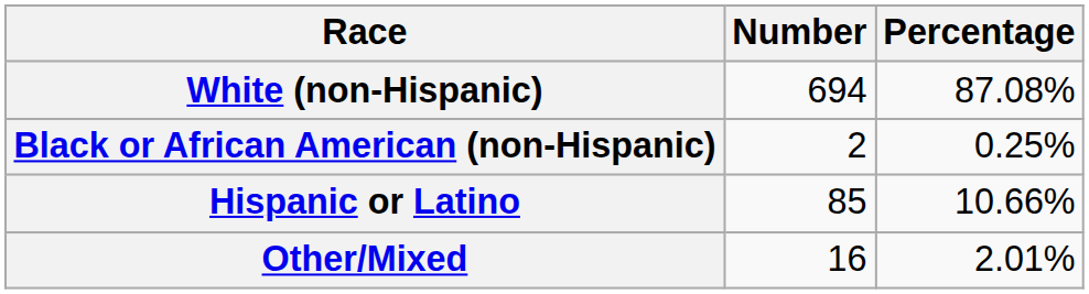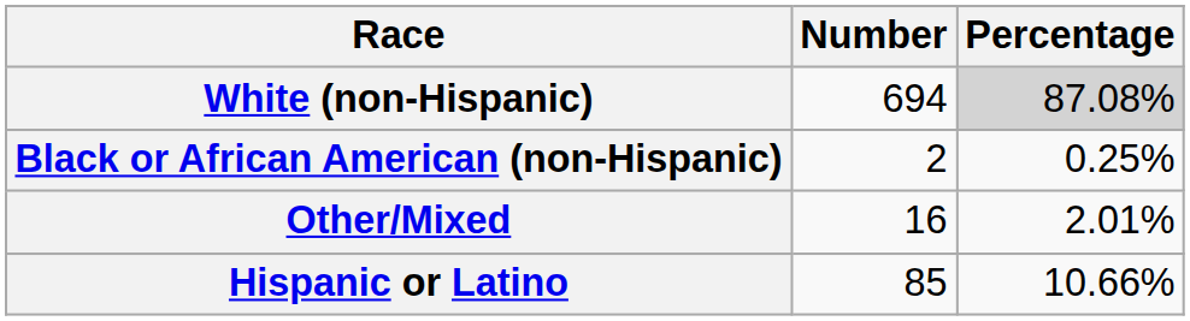White (non-Hispanic) | Percentage: no background -> lightgrey background
rows swapped: Other/Mixed <-> Hispanic or Latino
